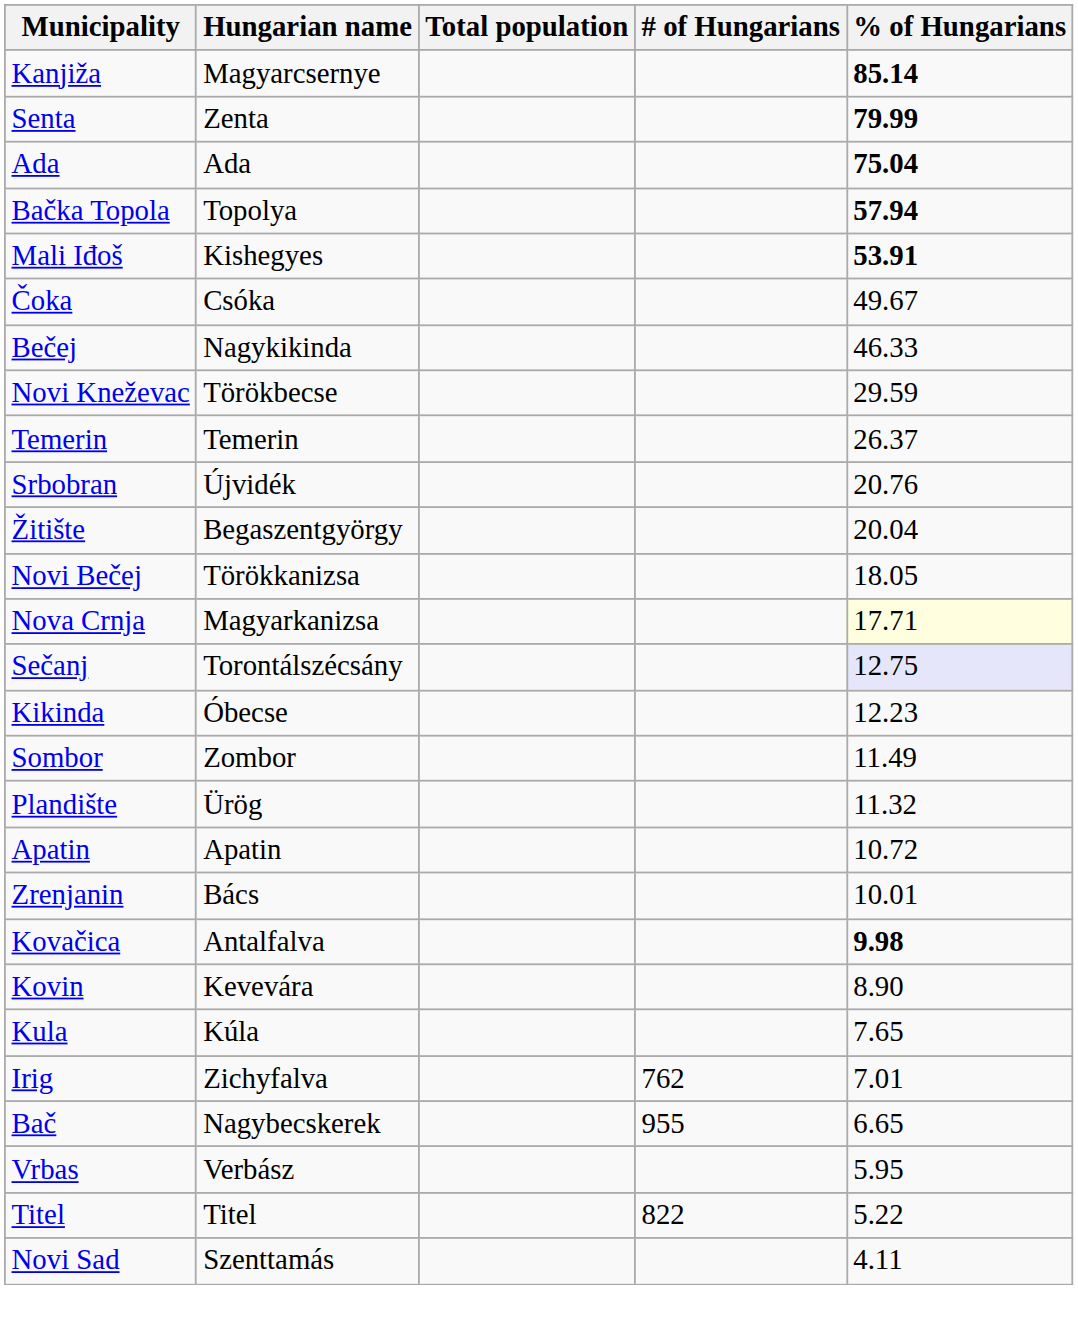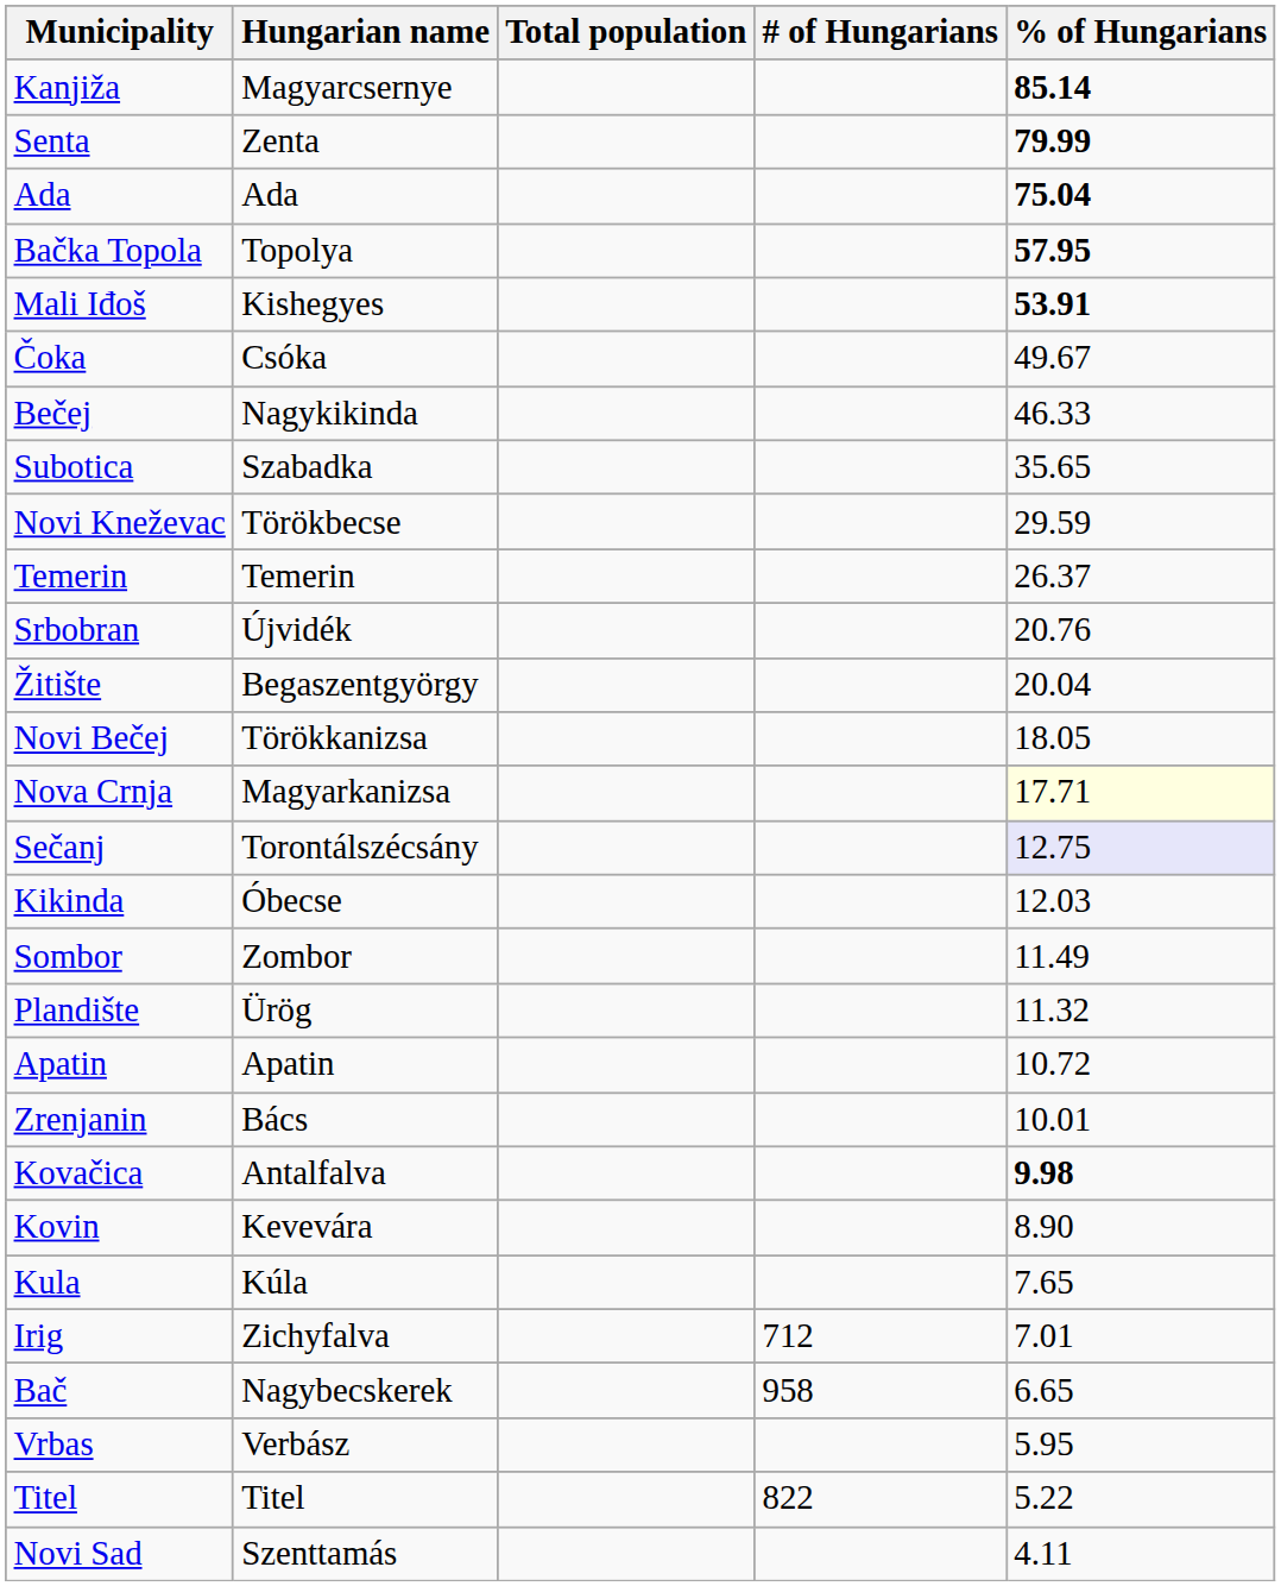Bačka Topola | % of Hungarians: 57.94 -> 57.95
+ row: Subotica | Szabadka | 35.65
Kikinda | % of Hungarians: 12.23 -> 12.03
Irig | # of Hungarians: 762 -> 712
Bač | # of Hungarians: 955 -> 958
